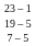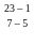- row: 19 – 5
